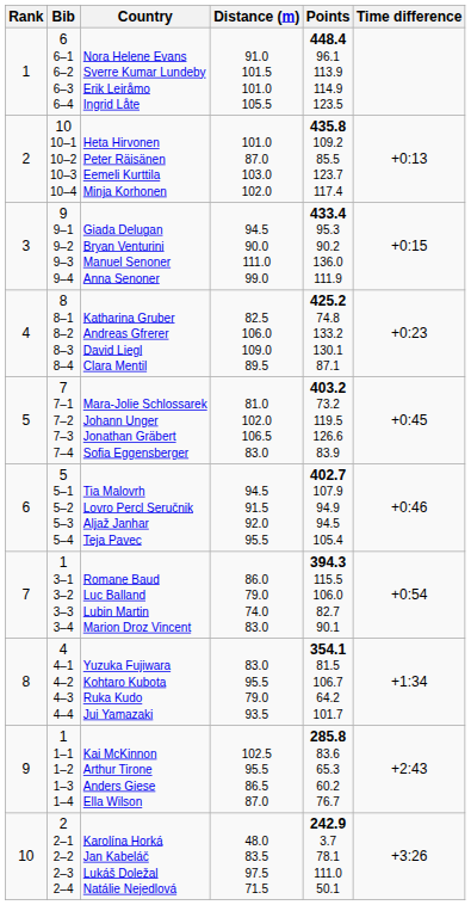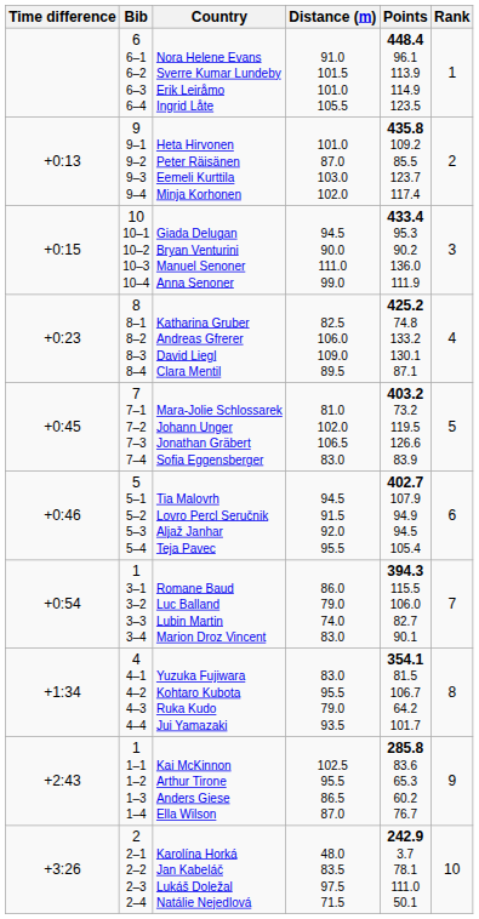columns swapped: Rank <-> Time difference
Heta Hirvonen Peter Räisänen Eemeli Kurttila Minja Korhonen | Bib: 10 10–1 10–2 10–3 10–4 -> 9 9–1 9–2 9–3 9–4
Giada Delugan Bryan Venturini Manuel Senoner Anna Senoner | Bib: 9 9–1 9–2 9–3 9–4 -> 10 10–1 10–2 10–3 10–4
